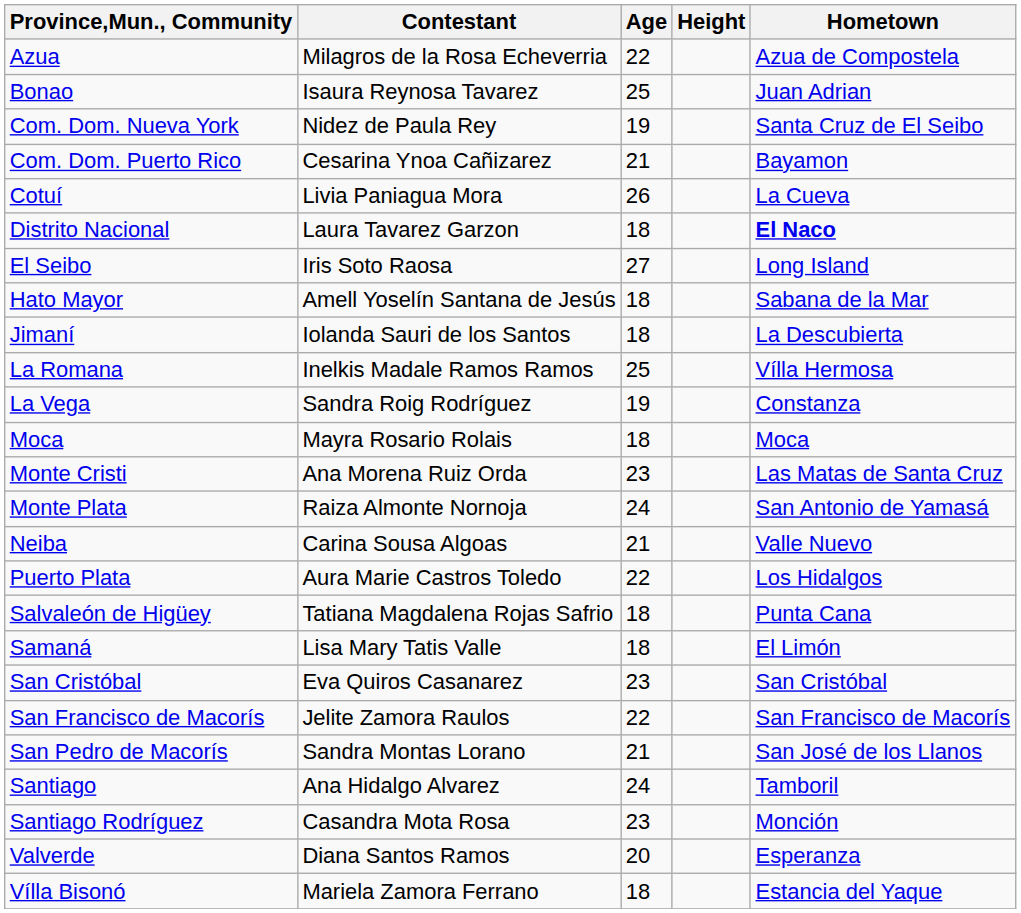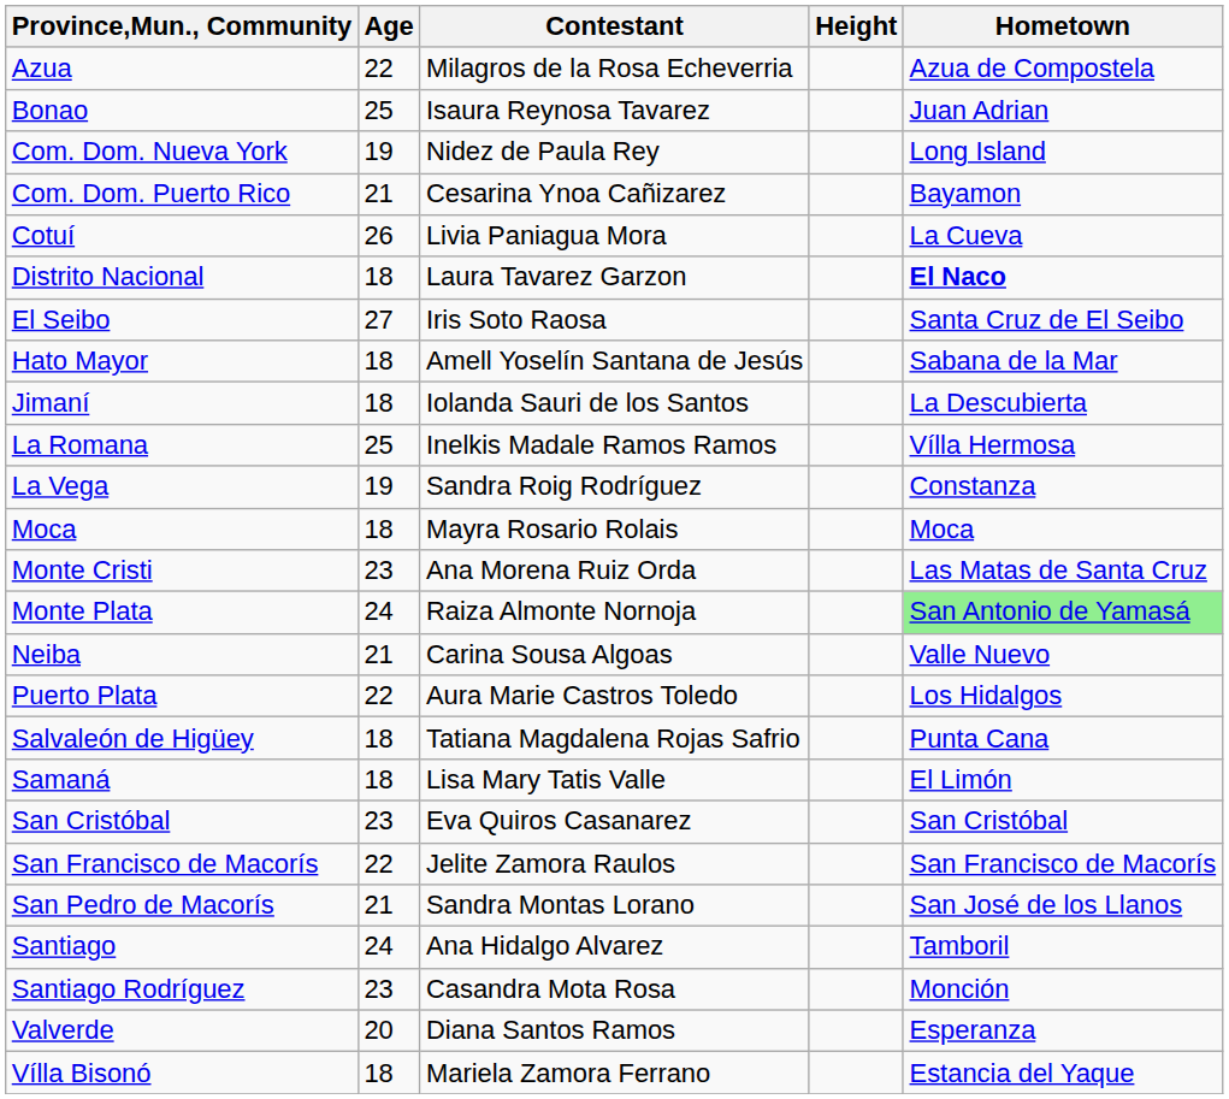columns swapped: Contestant <-> Age
Com. Dom. Nueva York | Hometown: Santa Cruz de El Seibo -> Long Island
El Seibo | Hometown: Long Island -> Santa Cruz de El Seibo
Monte Plata | Hometown: no background -> lightgreen background
